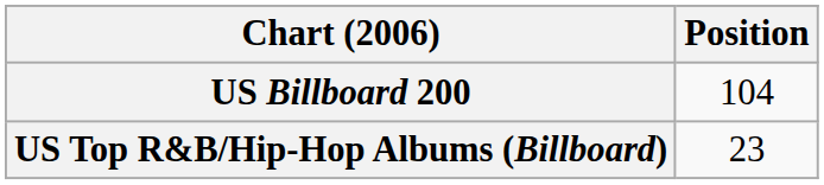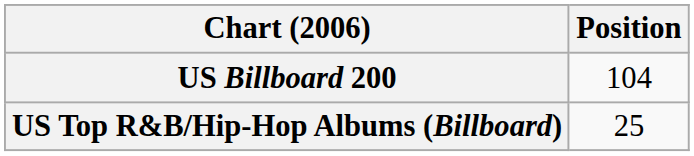US Top R&B/Hip-Hop Albums (Billboard) | Position: 23 -> 25
